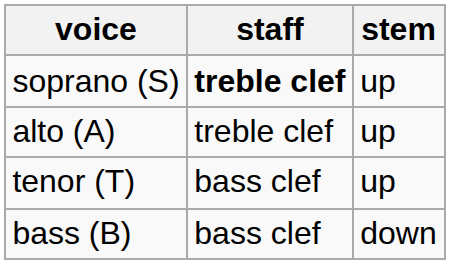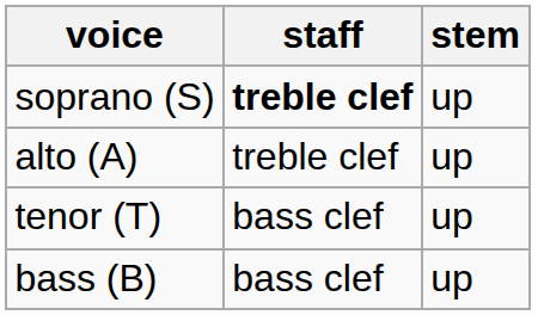bass (B) | stem: down -> up
